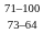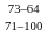rows swapped: 71–100 <-> 73–64
